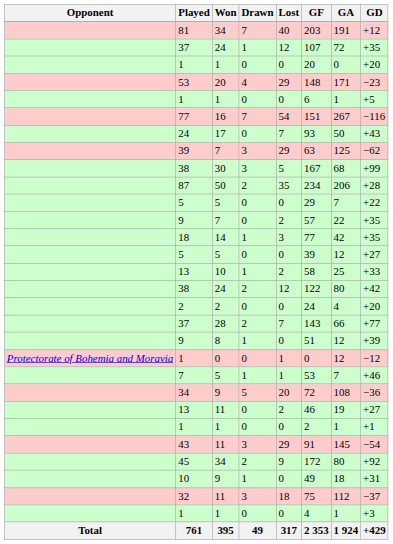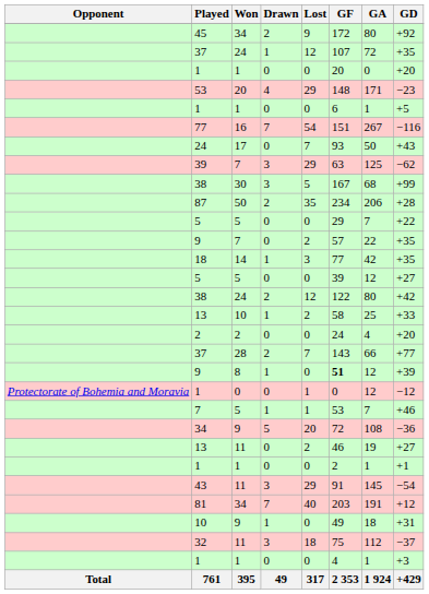rows swapped: 45 <-> 81
rows swapped: 13 / 10 <-> 38 / 24
9 / 8 | GF: normal -> bold
